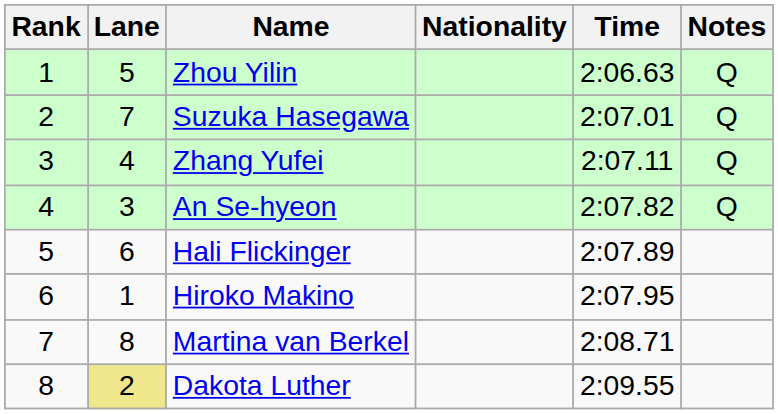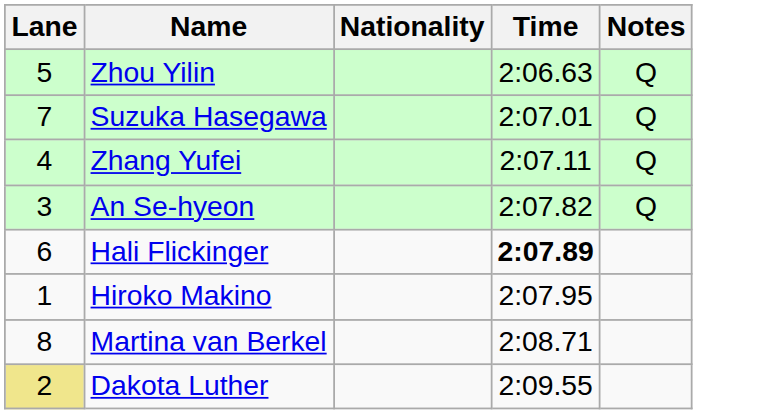- column: Rank | 1 | 2 | 3 | 4 | 5 | 6 | 7 | 8
Hali Flickinger | Time: normal -> bold
